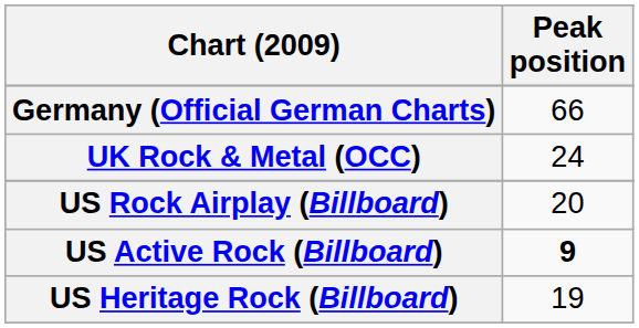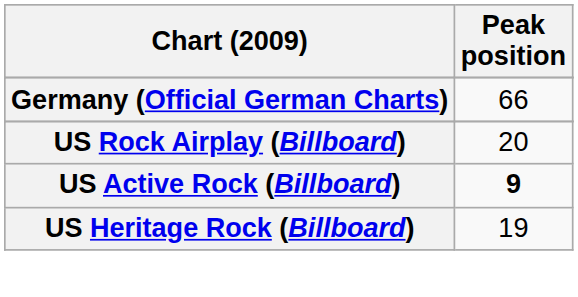- row: UK Rock & Metal (OCC) | 24
